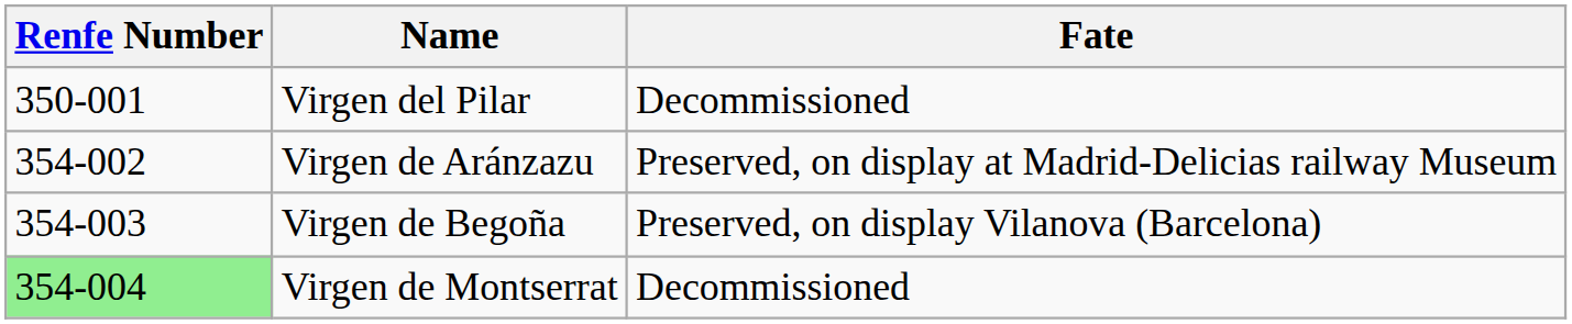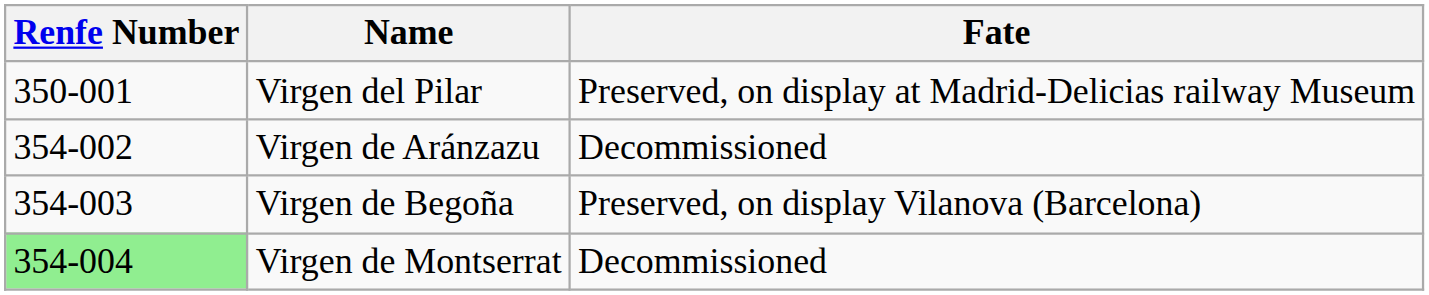Virgen del Pilar | Fate: Decommissioned -> Preserved, on display at Madrid-Delicias railway Museum
Virgen de Aránzazu | Fate: Preserved, on display at Madrid-Delicias railway Museum -> Decommissioned
